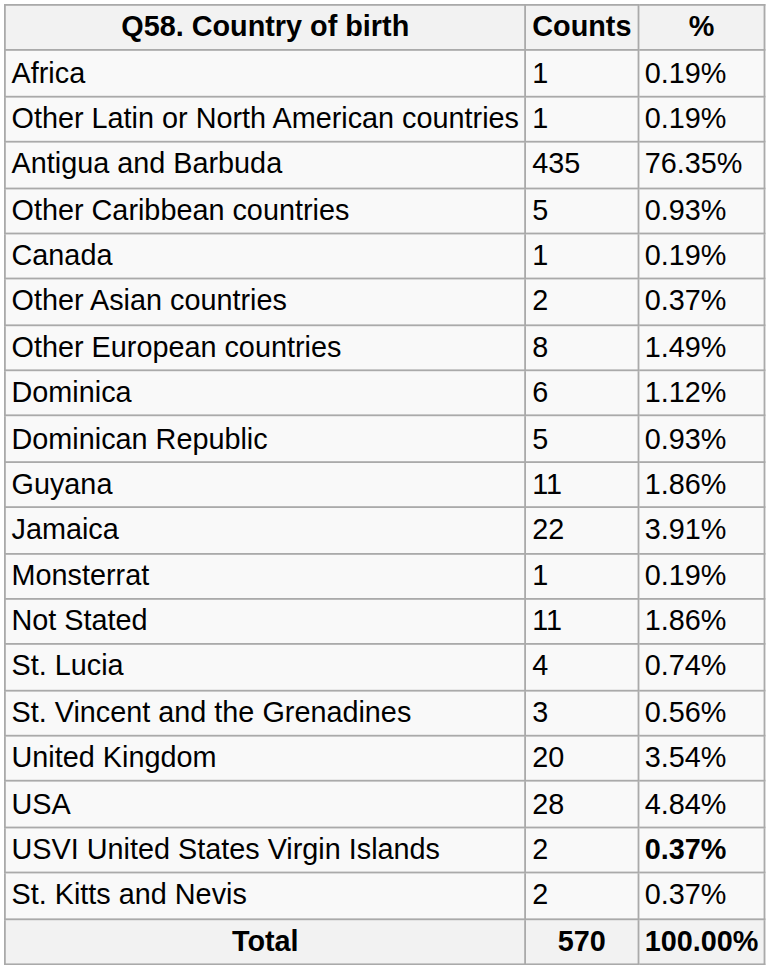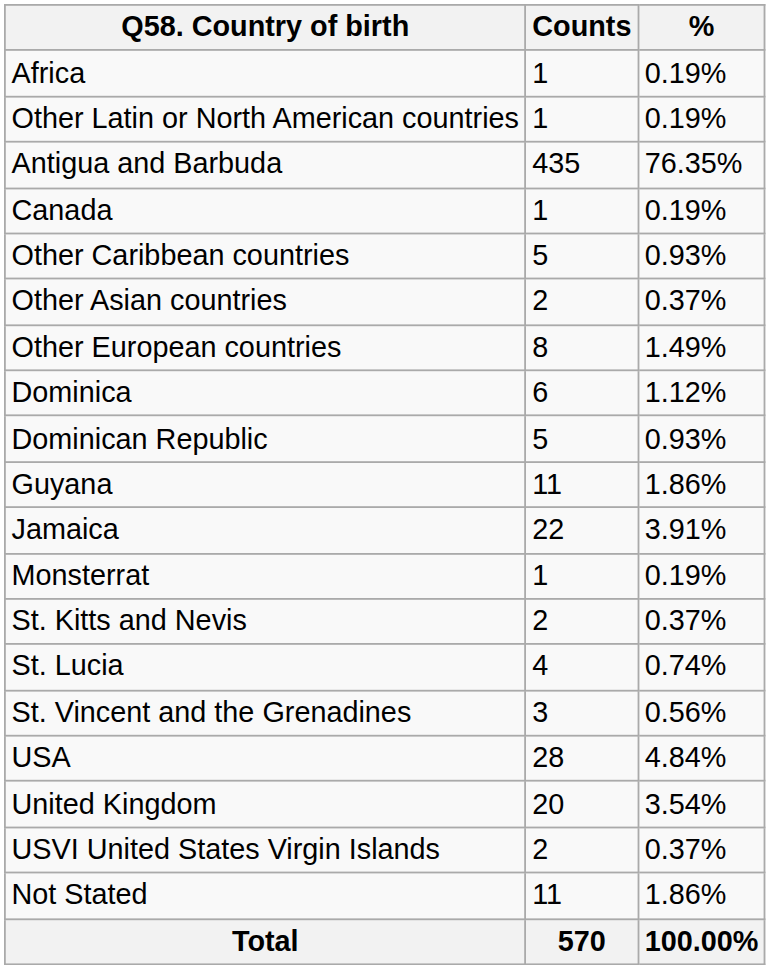rows swapped: Other Caribbean countries <-> Canada
rows swapped: St. Kitts and Nevis <-> Not Stated
rows swapped: United Kingdom <-> USA
USVI United States Virgin Islands | %: bold -> normal
